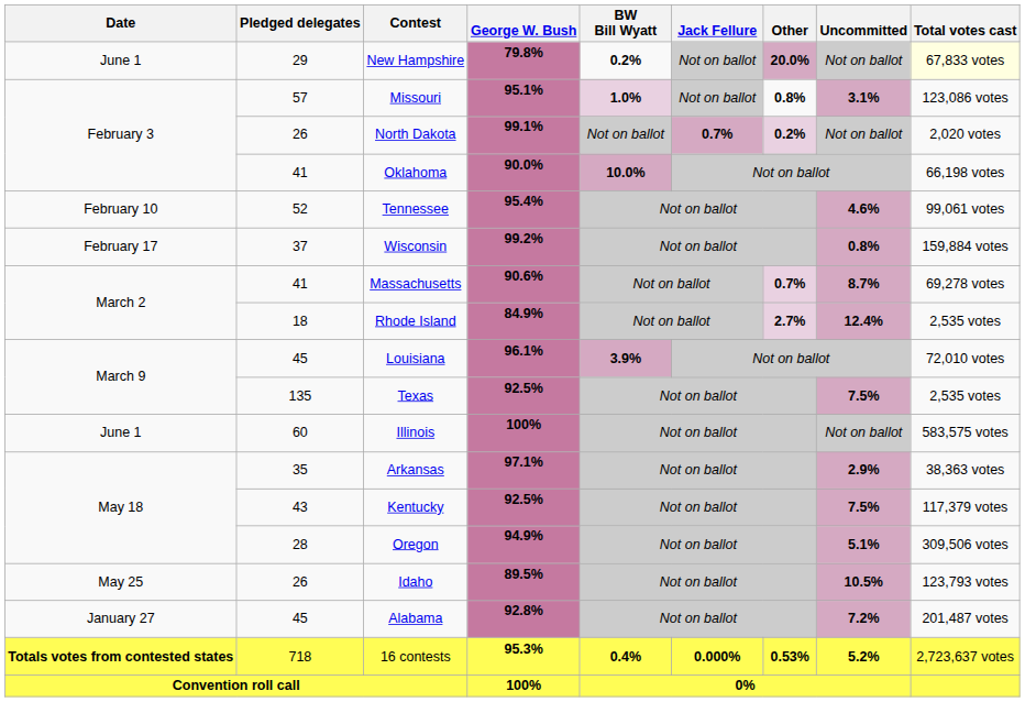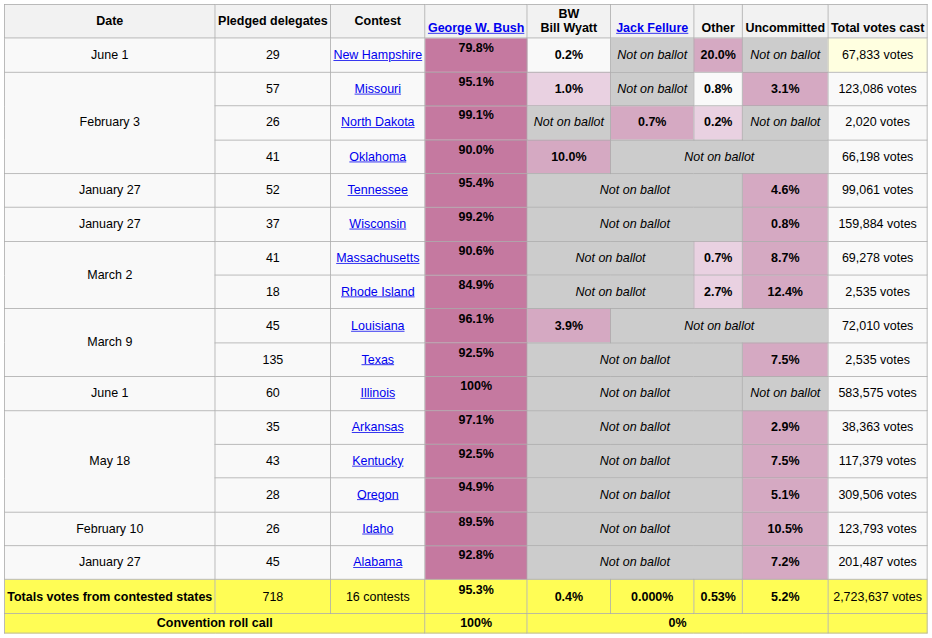Tennessee | Date: February 10 -> January 27
Wisconsin | Date: February 17 -> January 27
Idaho | Date: May 25 -> February 10
